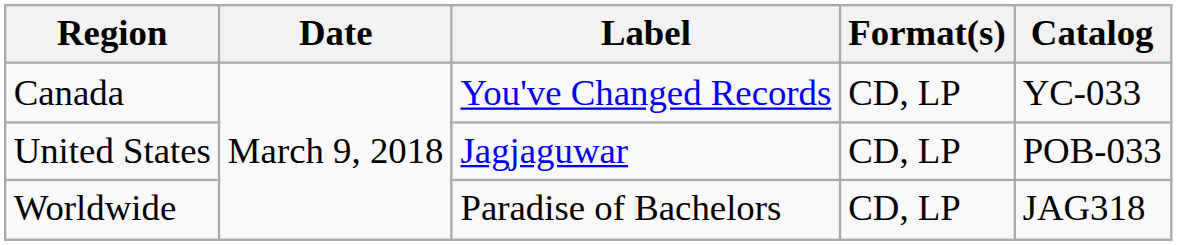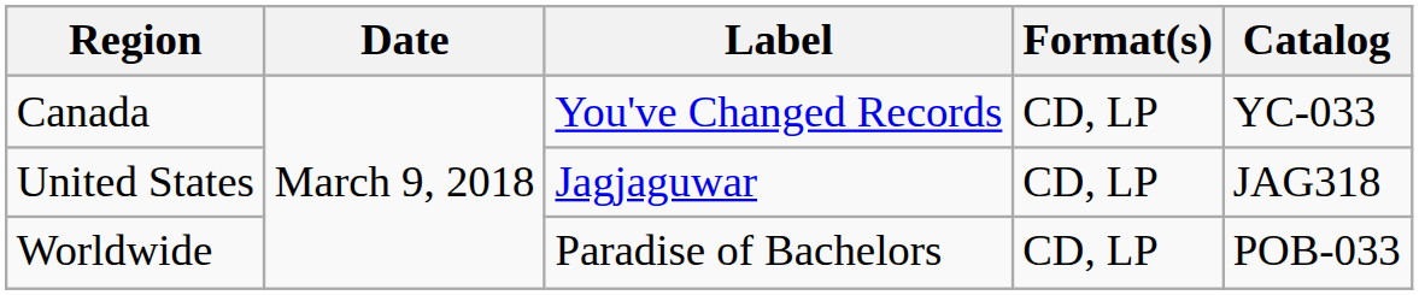United States | Catalog: POB-033 -> JAG318
Worldwide | Catalog: JAG318 -> POB-033
